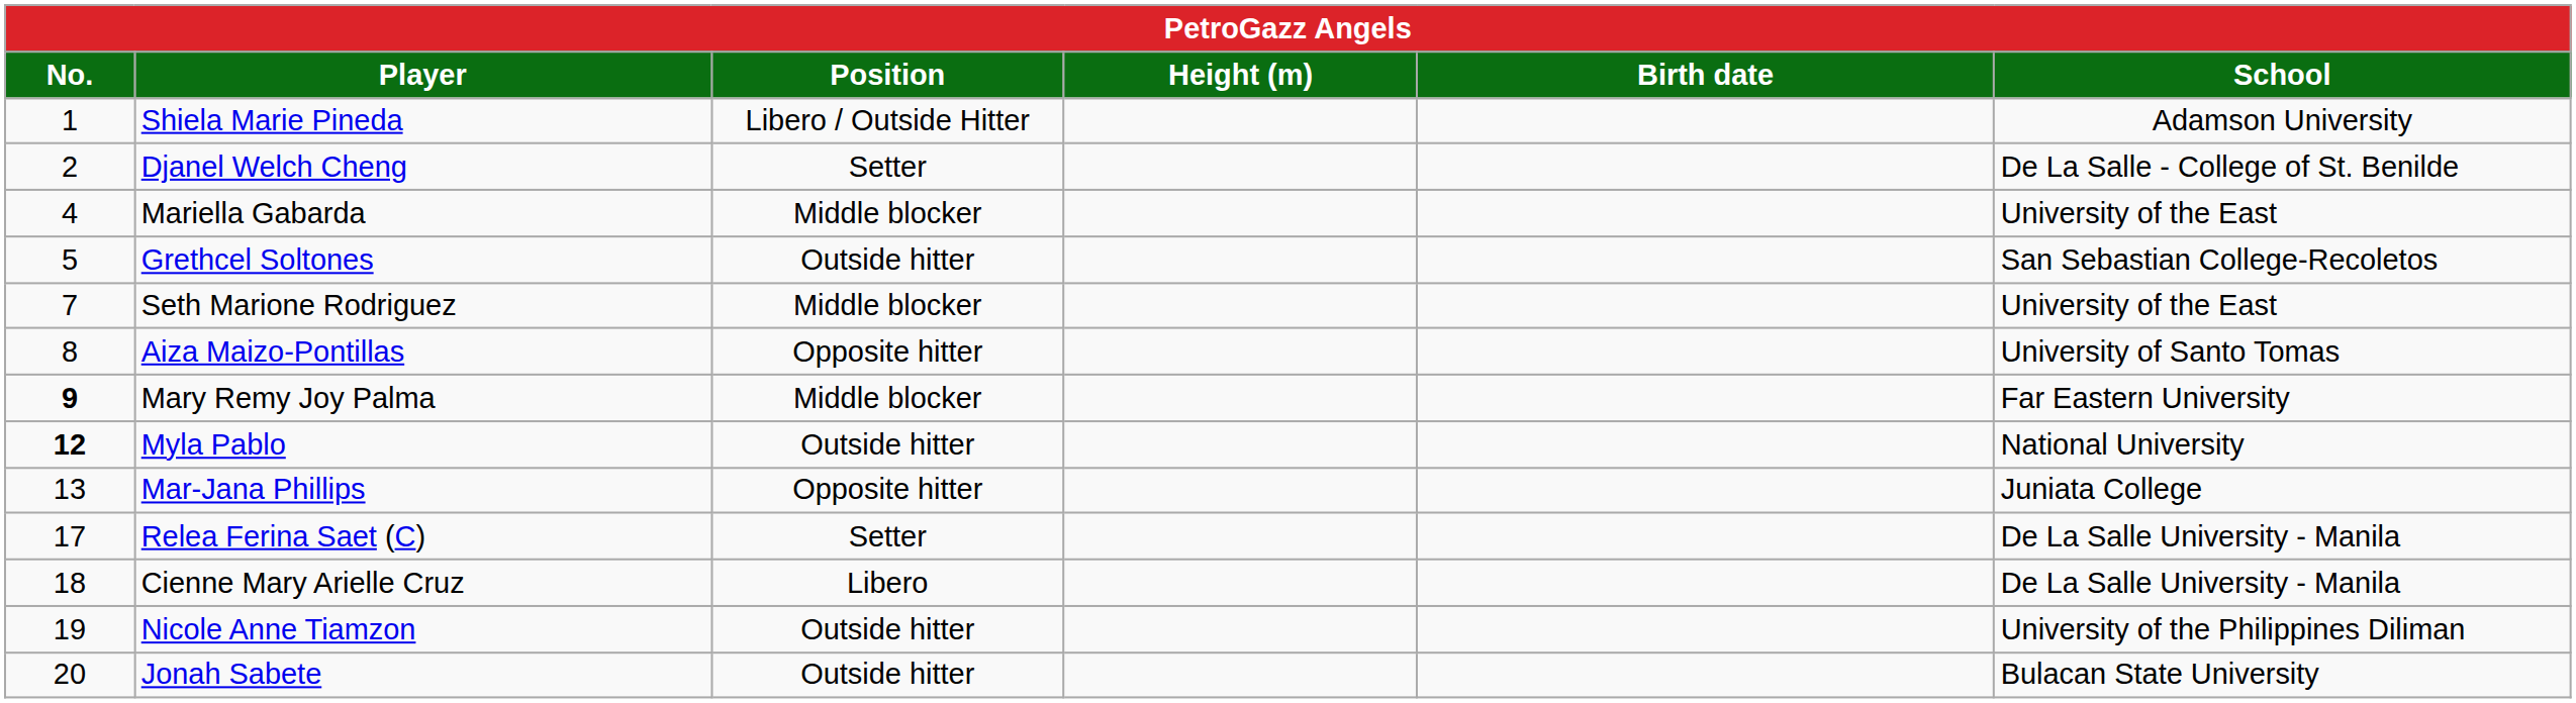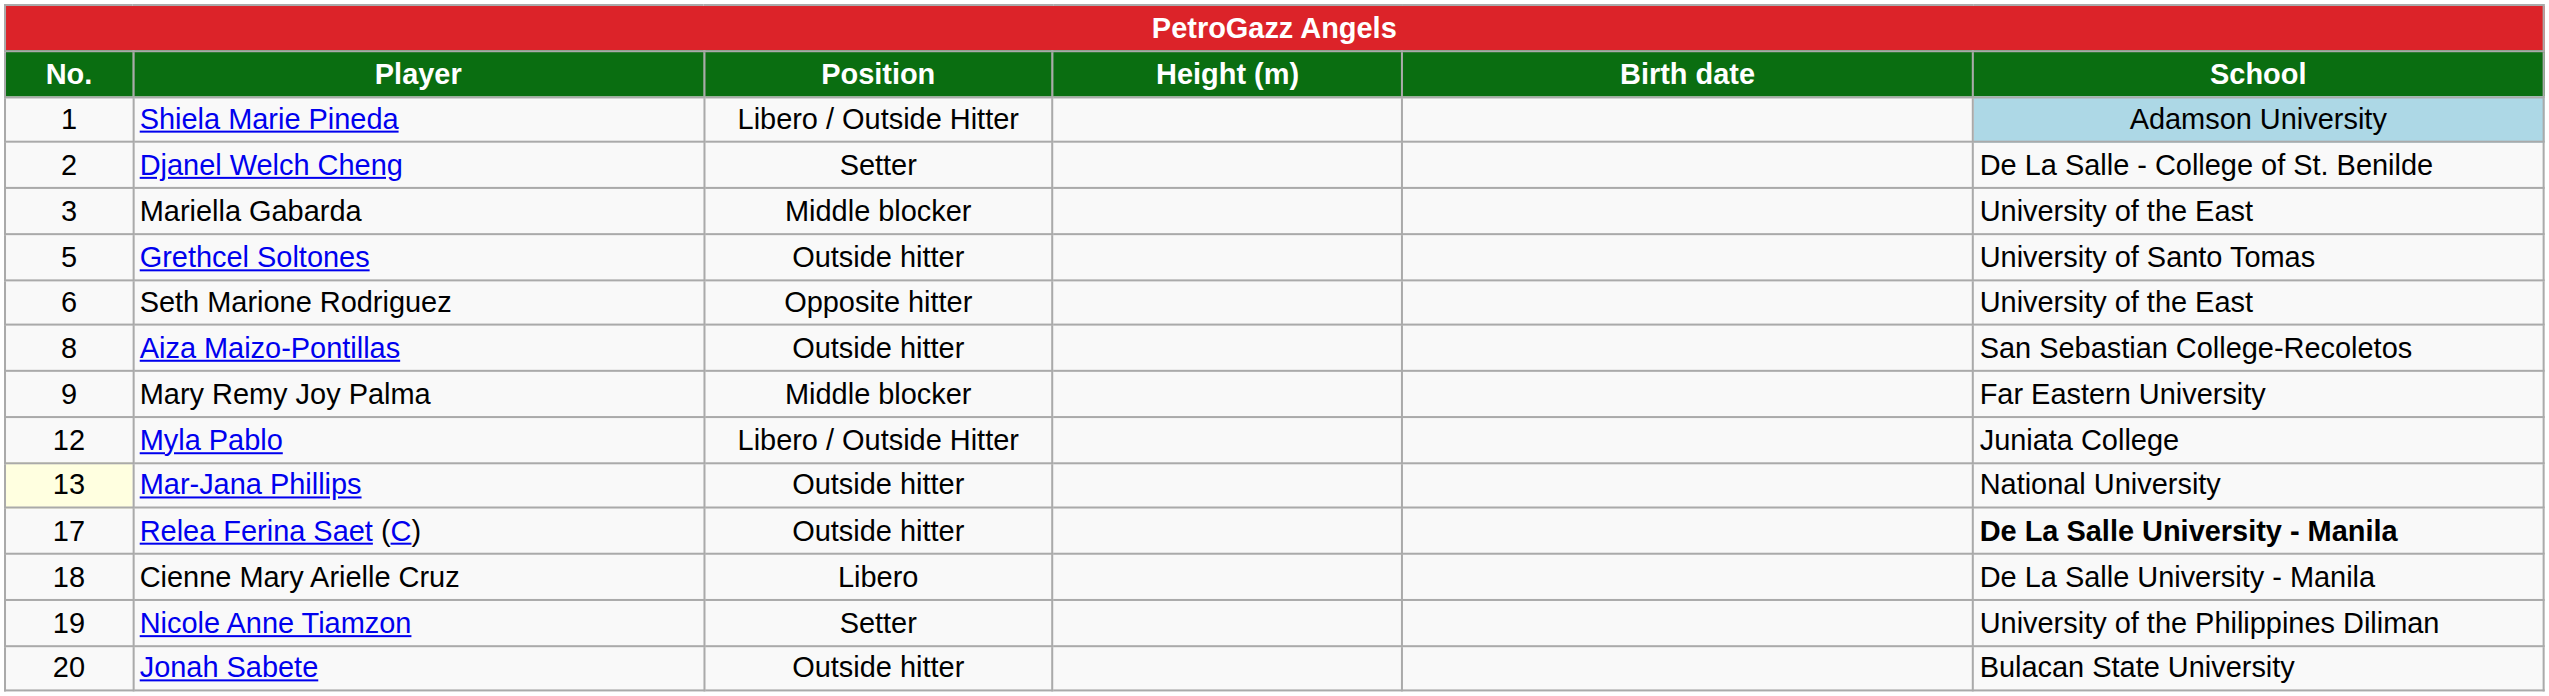Shiela Marie Pineda | School: no background -> lightblue background
Mariella Gabarda | No.: 4 -> 3
Grethcel Soltones | School: San Sebastian College-Recoletos -> University of Santo Tomas
Seth Marione Rodriguez | No.: 7 -> 6
Seth Marione Rodriguez | Position: Middle blocker -> Opposite hitter
Aiza Maizo-Pontillas | Position: Opposite hitter -> Outside hitter
Aiza Maizo-Pontillas | School: University of Santo Tomas -> San Sebastian College-Recoletos
Mary Remy Joy Palma | No.: bold -> normal
Myla Pablo | No.: bold -> normal
Myla Pablo | Position: Outside hitter -> Libero / Outside Hitter
Myla Pablo | School: National University -> Juniata College
Mar-Jana Phillips | No.: no background -> lightyellow background
Mar-Jana Phillips | Position: Opposite hitter -> Outside hitter
Mar-Jana Phillips | School: Juniata College -> National University
Relea Ferina Saet (C) | Position: Setter -> Outside hitter
Relea Ferina Saet (C) | School: normal -> bold
Nicole Anne Tiamzon | Position: Outside hitter -> Setter
